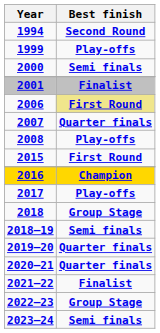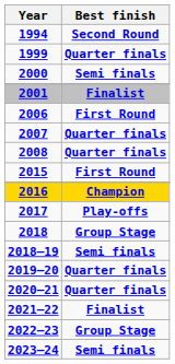1999 | Best finish: Play-offs -> Quarter finals
2006 | Best finish: khaki background -> no background
2008 | Best finish: Play-offs -> Quarter finals
